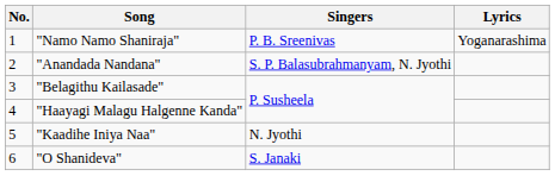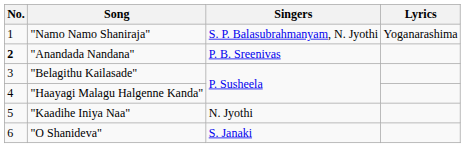"Namo Namo Shaniraja" | Singers: P. B. Sreenivas -> S. P. Balasubrahmanyam, N. Jyothi
"Anandada Nandana" | No.: normal -> bold
"Anandada Nandana" | Singers: S. P. Balasubrahmanyam, N. Jyothi -> P. B. Sreenivas
